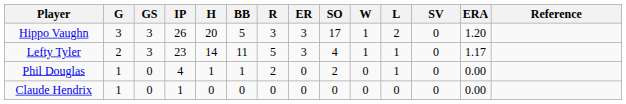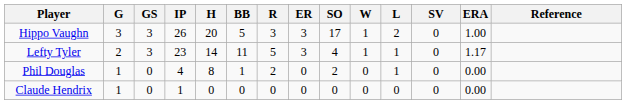Hippo Vaughn | ERA: 1.20 -> 1.00
Phil Douglas | H: 1 -> 8
